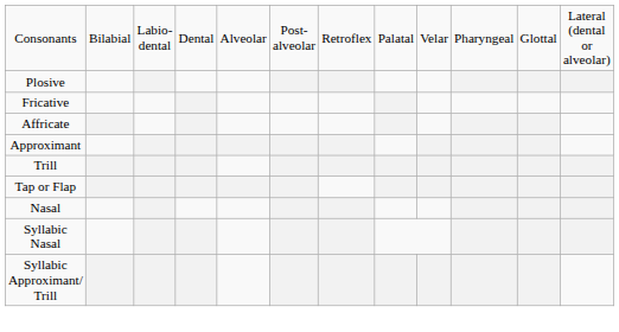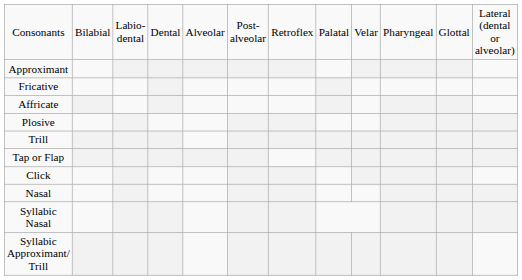rows swapped: Plosive <-> Approximant
+ row: Click
